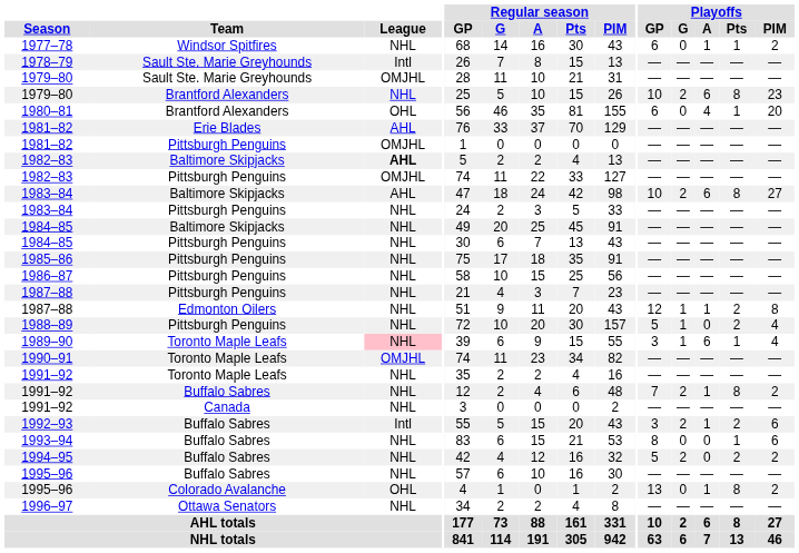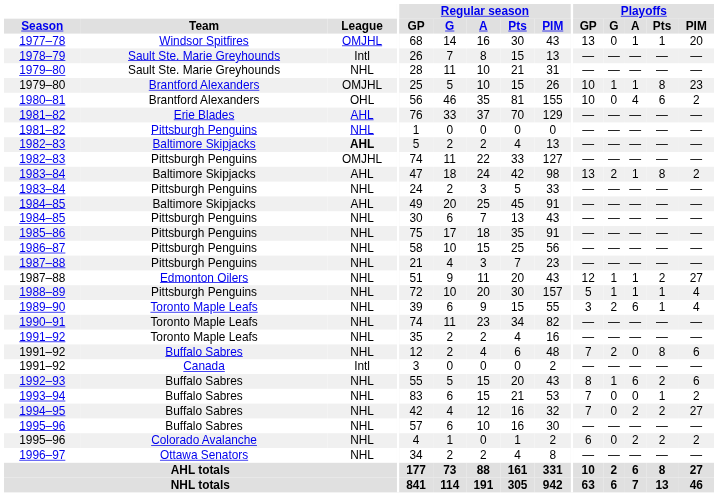1977–78 | League: NHL -> OMJHL
1977–78 | Playoffs / GP: 6 -> 13
1977–78 | Playoffs / PIM: 2 -> 20
1979–80 / Sault Ste. Marie Greyhounds | League: OMJHL -> NHL
1979–80 / Brantford Alexanders | League: NHL -> OMJHL
1979–80 / Brantford Alexanders | Playoffs / G: 2 -> 1
1979–80 / Brantford Alexanders | Playoffs / A: 6 -> 1
1980–81 | Playoffs / GP: 6 -> 10
1980–81 | Playoffs / Pts: 1 -> 6
1980–81 | Playoffs / PIM: 20 -> 2
1981–82 / Pittsburgh Penguins | League: OMJHL -> NHL
1983–84 / Baltimore Skipjacks | Playoffs / GP: 10 -> 13
1983–84 / Baltimore Skipjacks | Playoffs / A: 6 -> 1
1983–84 / Baltimore Skipjacks | Playoffs / PIM: 27 -> 2
1984–85 / Baltimore Skipjacks | League: NHL -> AHL
1987–88 / Edmonton Oilers | Playoffs / PIM: 8 -> 27
1988–89 | Playoffs / A: 0 -> 1
1988–89 | Playoffs / Pts: 2 -> 1
1989–90 | League: pink background -> no background
1989–90 | Playoffs / G: 1 -> 2
1990–91 | League: OMJHL -> NHL
1991–92 / Buffalo Sabres | Playoffs / A: 1 -> 0
1991–92 / Buffalo Sabres | Playoffs / PIM: 2 -> 6
1991–92 / Canada | League: NHL -> Intl
1992–93 | League: Intl -> NHL
1992–93 | Playoffs / GP: 3 -> 8
1992–93 | Playoffs / G: 2 -> 1
1992–93 | Playoffs / A: 1 -> 6
1993–94 | Playoffs / GP: 8 -> 7
1993–94 | Playoffs / PIM: 6 -> 2
1994–95 | Playoffs / GP: 5 -> 7
1994–95 | Playoffs / G: 2 -> 0
1994–95 | Playoffs / A: 0 -> 2
1994–95 | Playoffs / PIM: 2 -> 27
1995–96 / Colorado Avalanche | League: OHL -> NHL
1995–96 / Colorado Avalanche | Playoffs / GP: 13 -> 6
1995–96 / Colorado Avalanche | Playoffs / A: 1 -> 2
1995–96 / Colorado Avalanche | Playoffs / Pts: 8 -> 2
